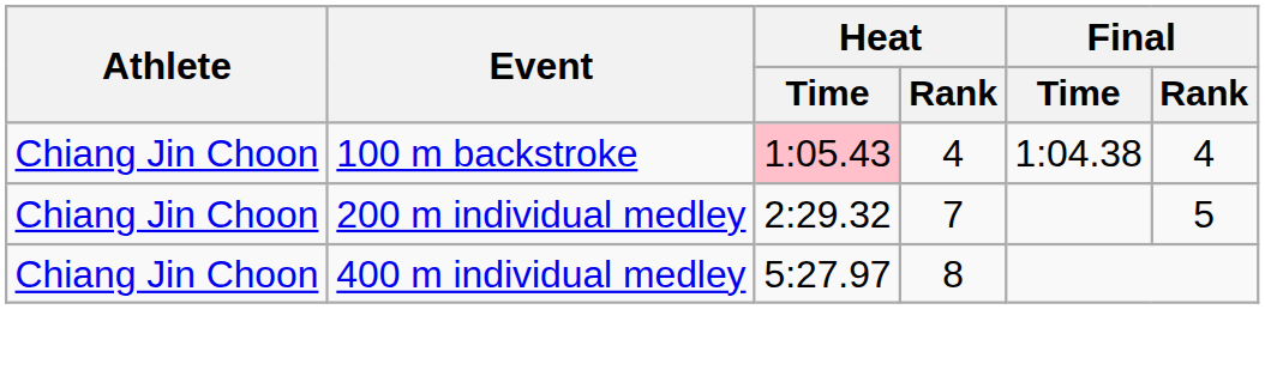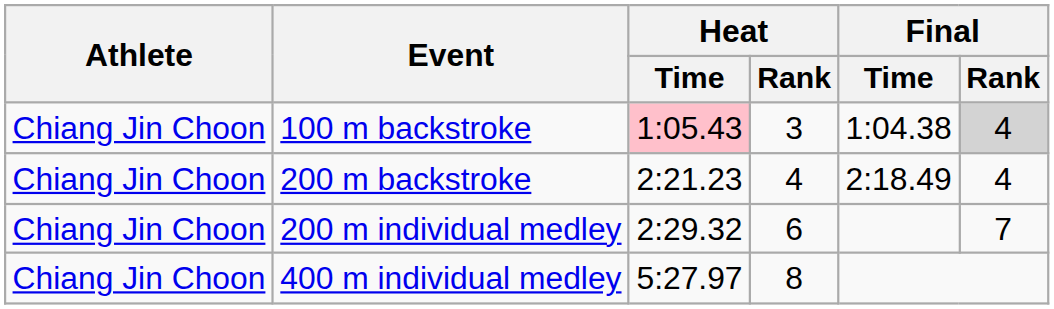100 m backstroke | Heat / Rank: 4 -> 3
100 m backstroke | Final / Rank: no background -> lightgrey background
+ row: Chiang Jin Choon | 200 m backstroke | 2:21.23 | 4 | 2:18.49 | 4
200 m individual medley | Heat / Rank: 7 -> 6
200 m individual medley | Final / Rank: 5 -> 7
